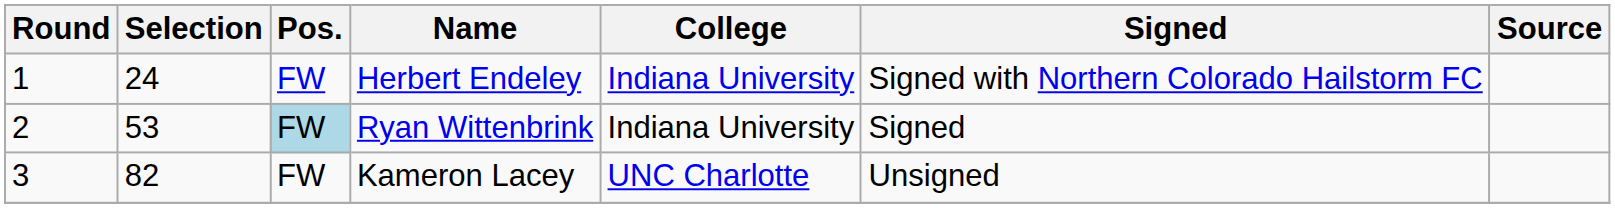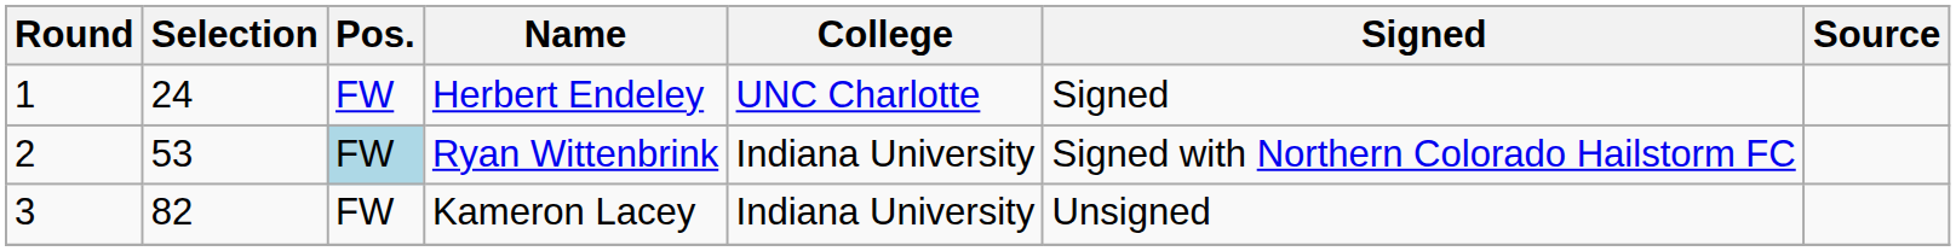Herbert Endeley | College: Indiana University -> UNC Charlotte
Herbert Endeley | Signed: Signed with Northern Colorado Hailstorm FC -> Signed
Ryan Wittenbrink | Signed: Signed -> Signed with Northern Colorado Hailstorm FC
Kameron Lacey | College: UNC Charlotte -> Indiana University
